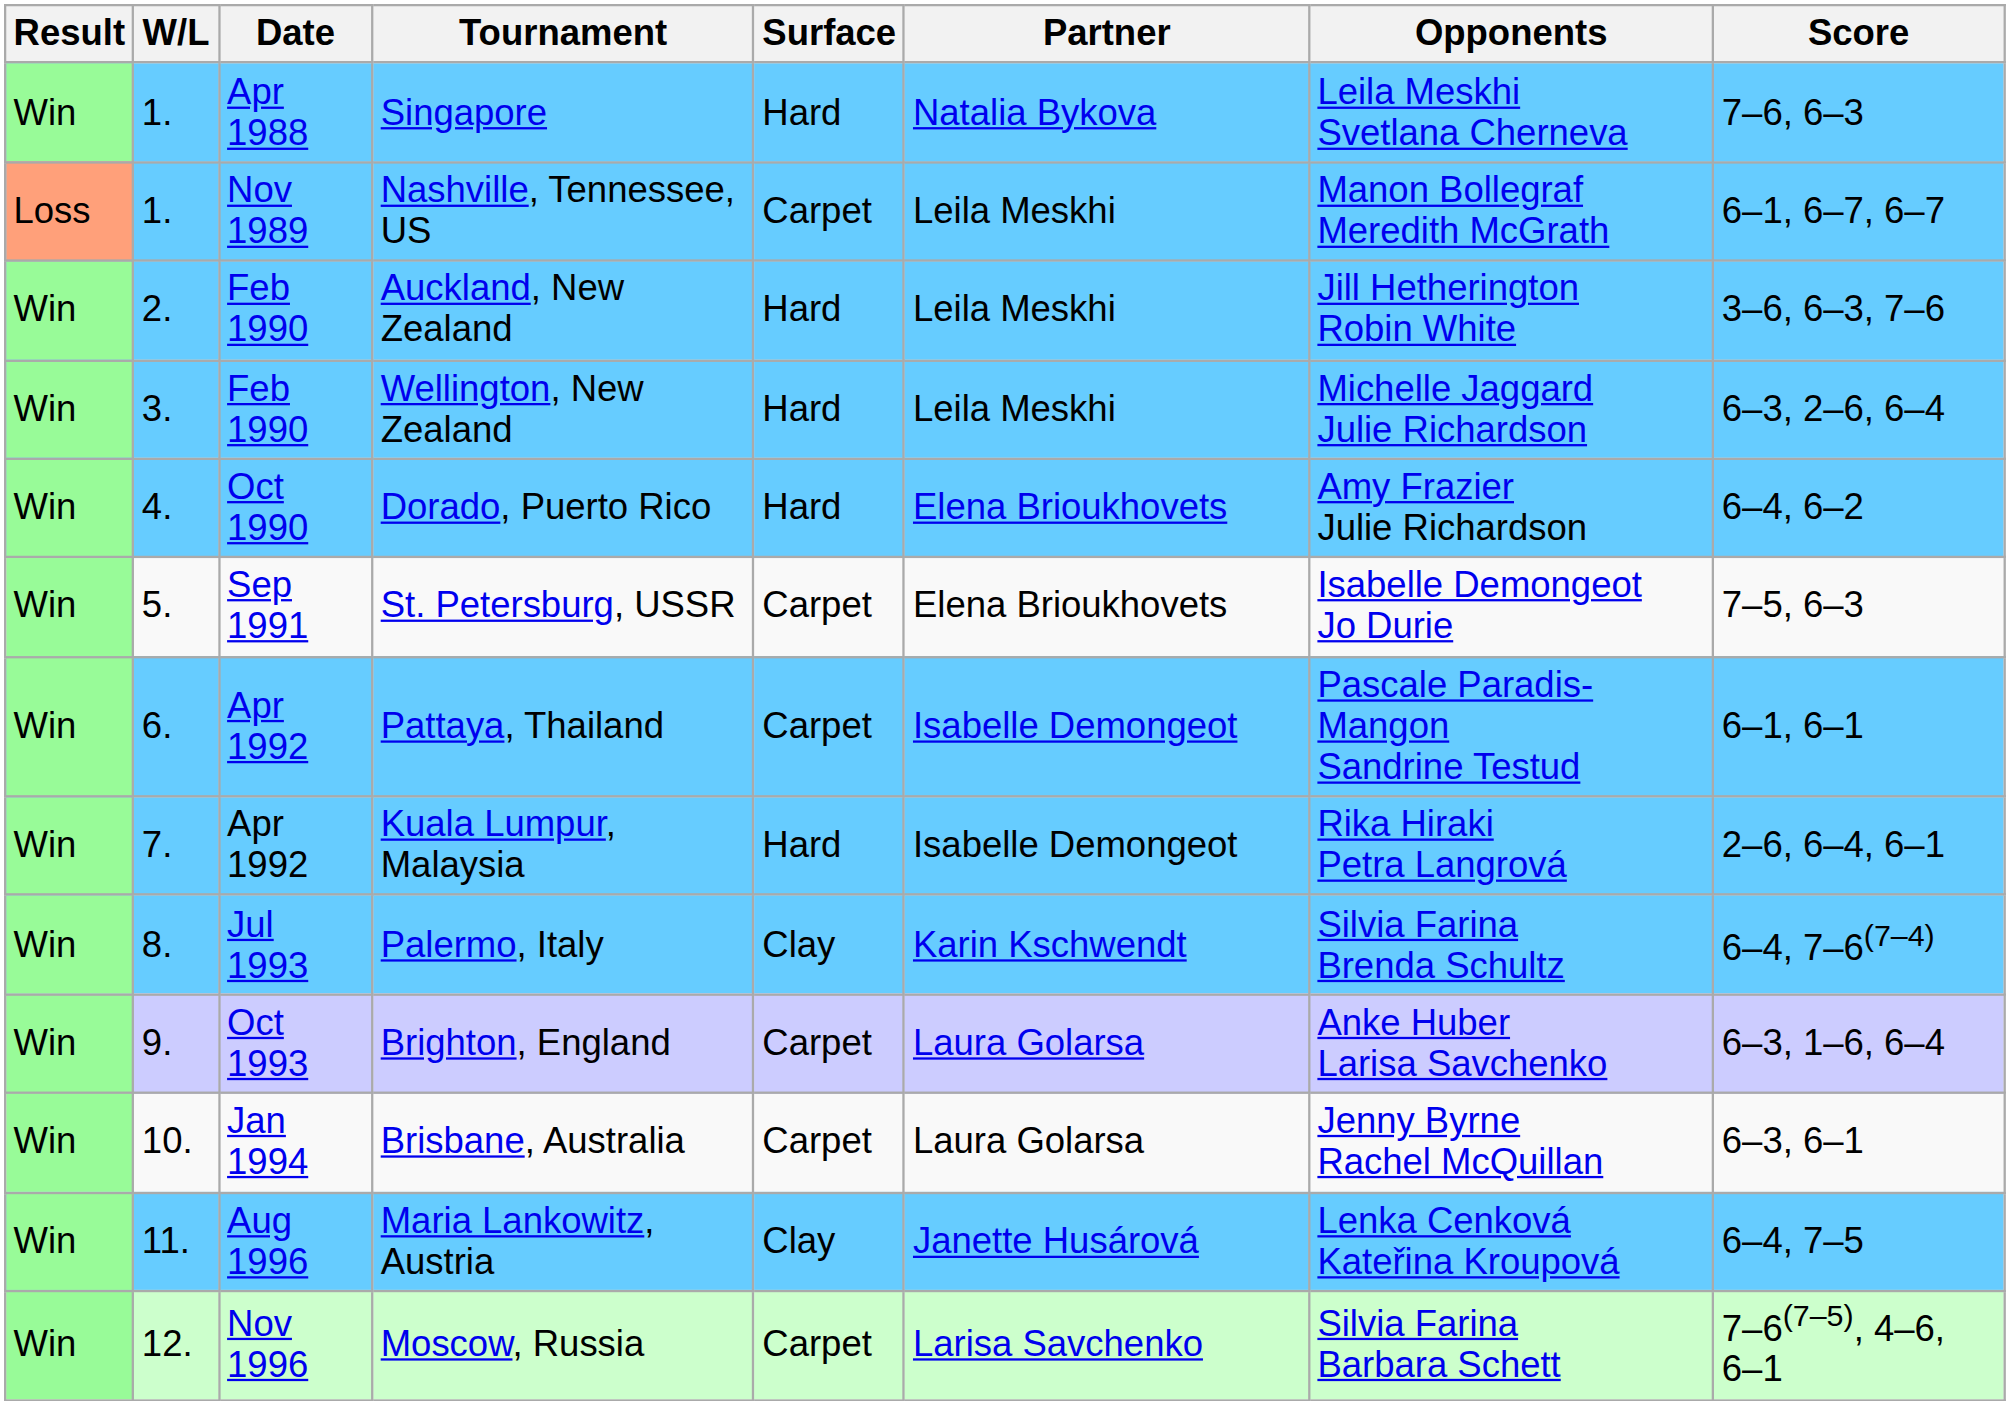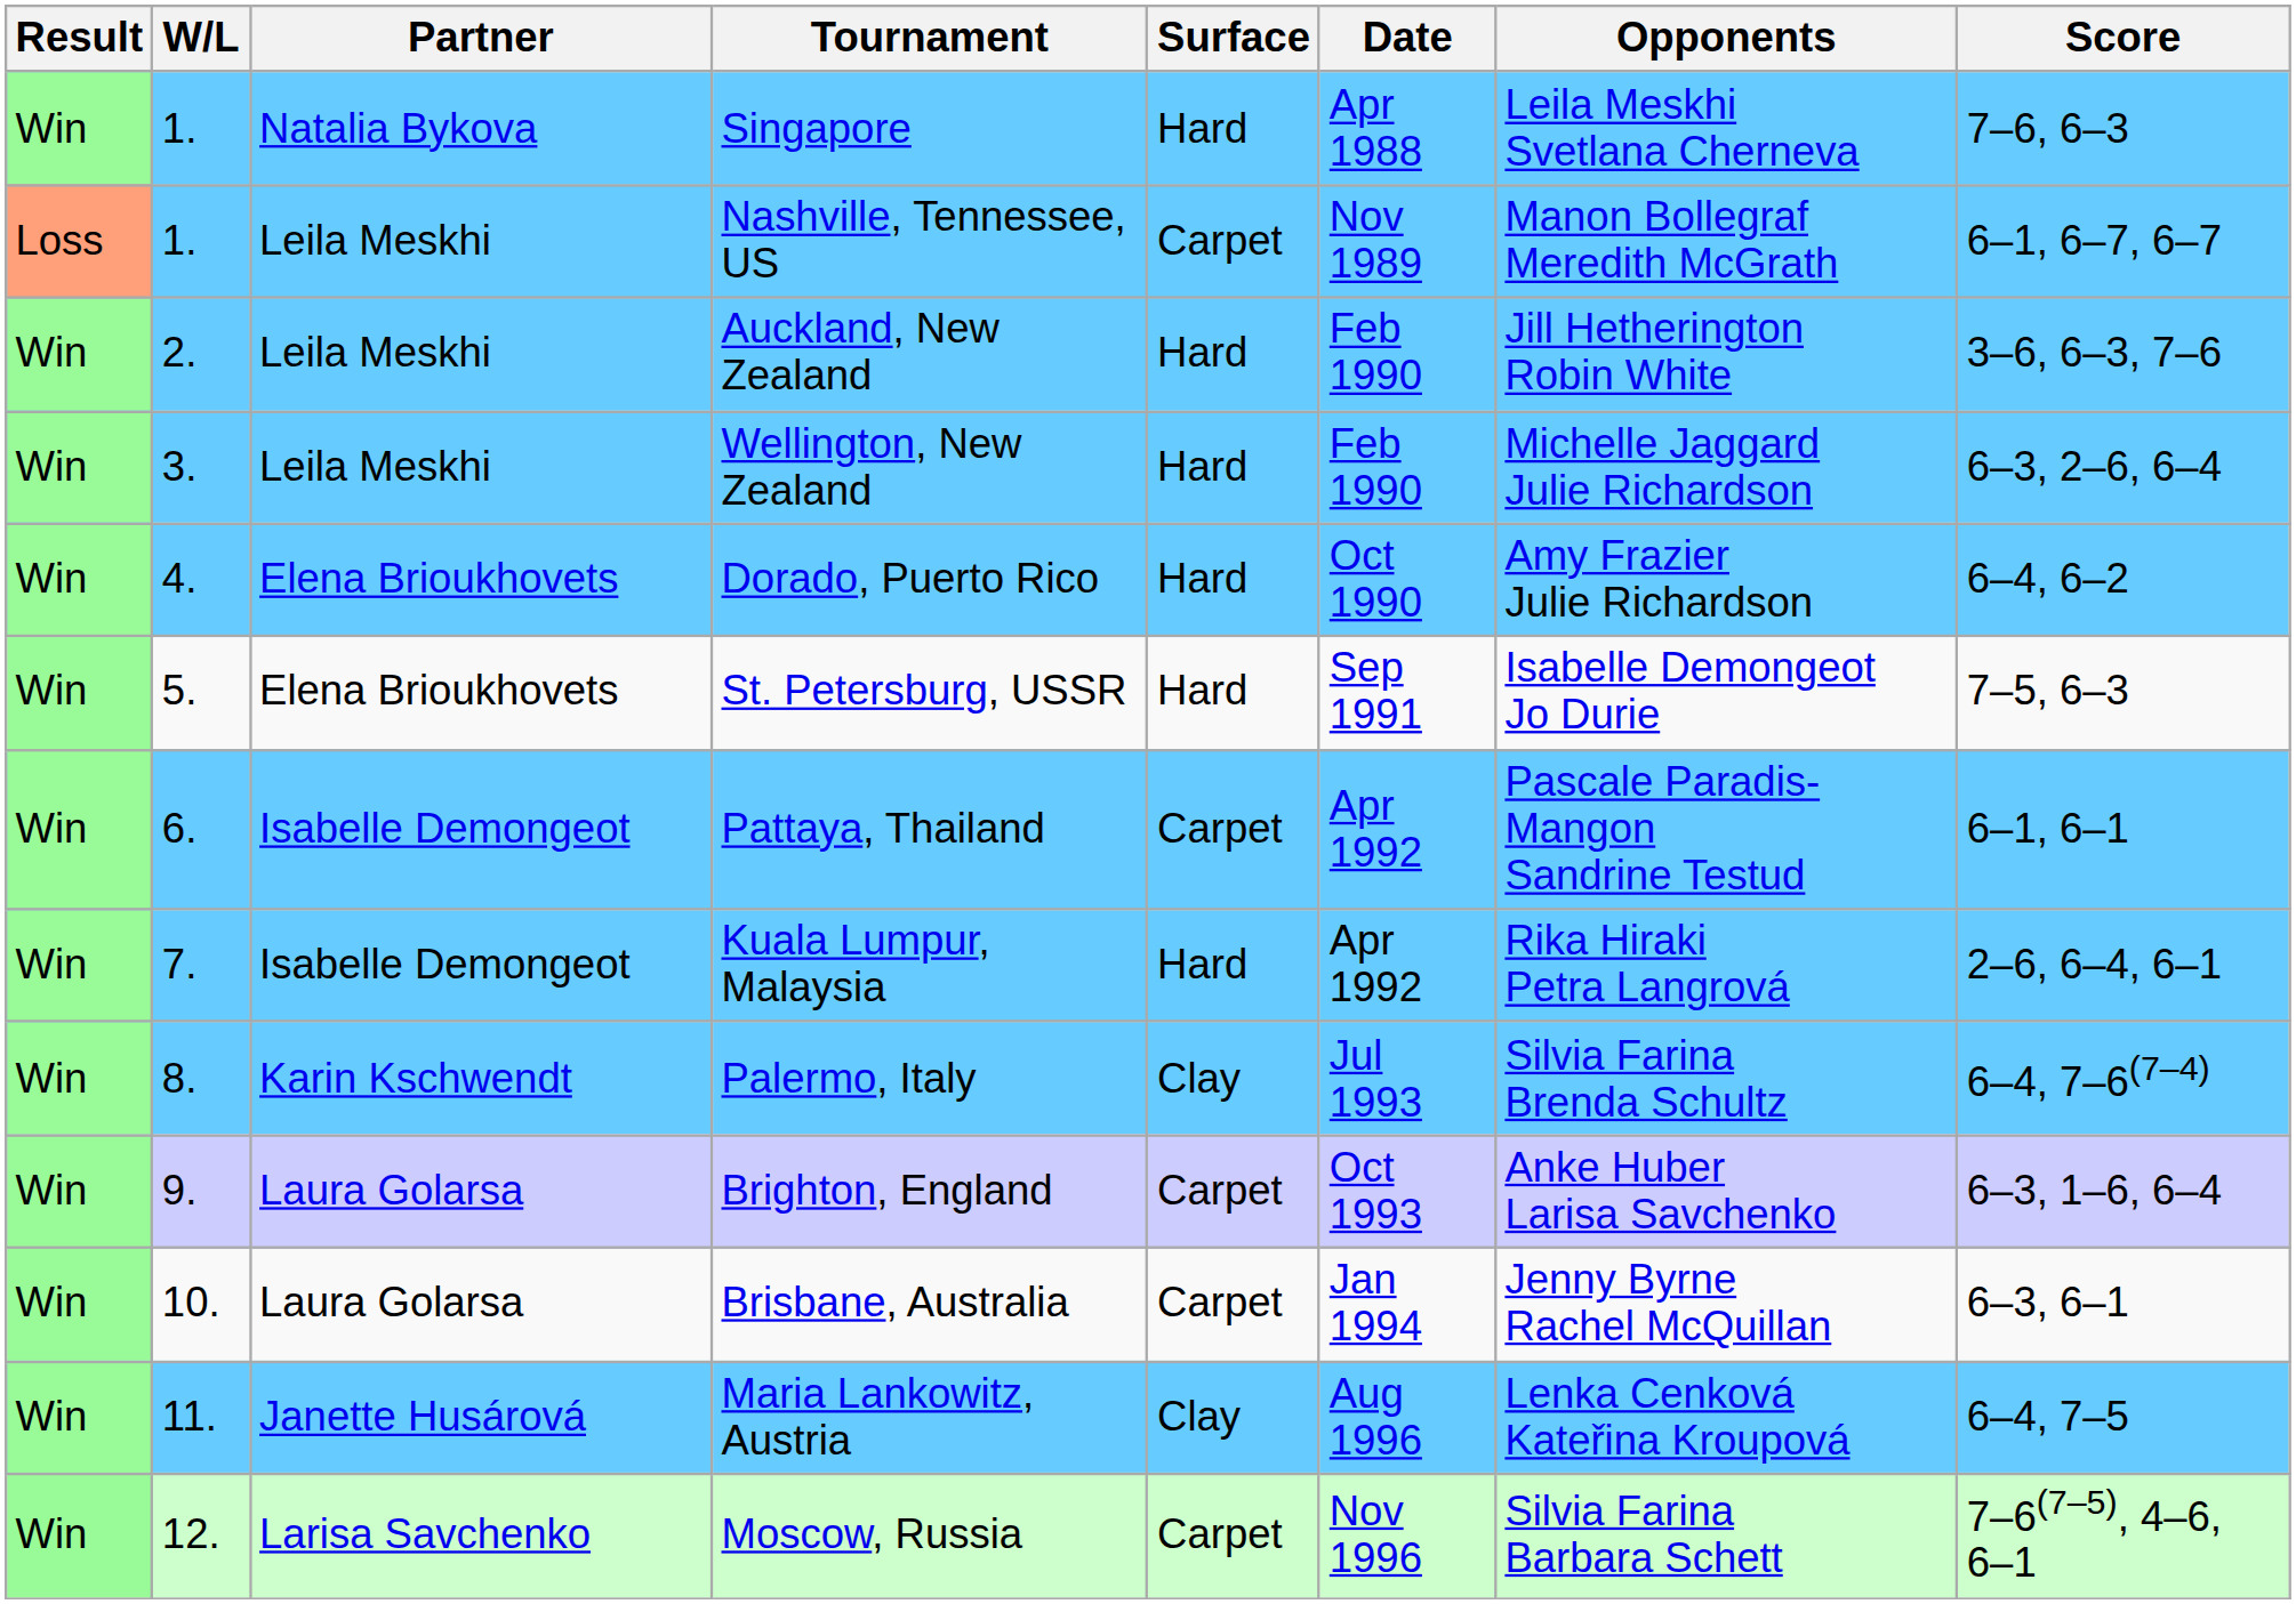columns swapped: Date <-> Partner
St. Petersburg, USSR | Surface: Carpet -> Hard
